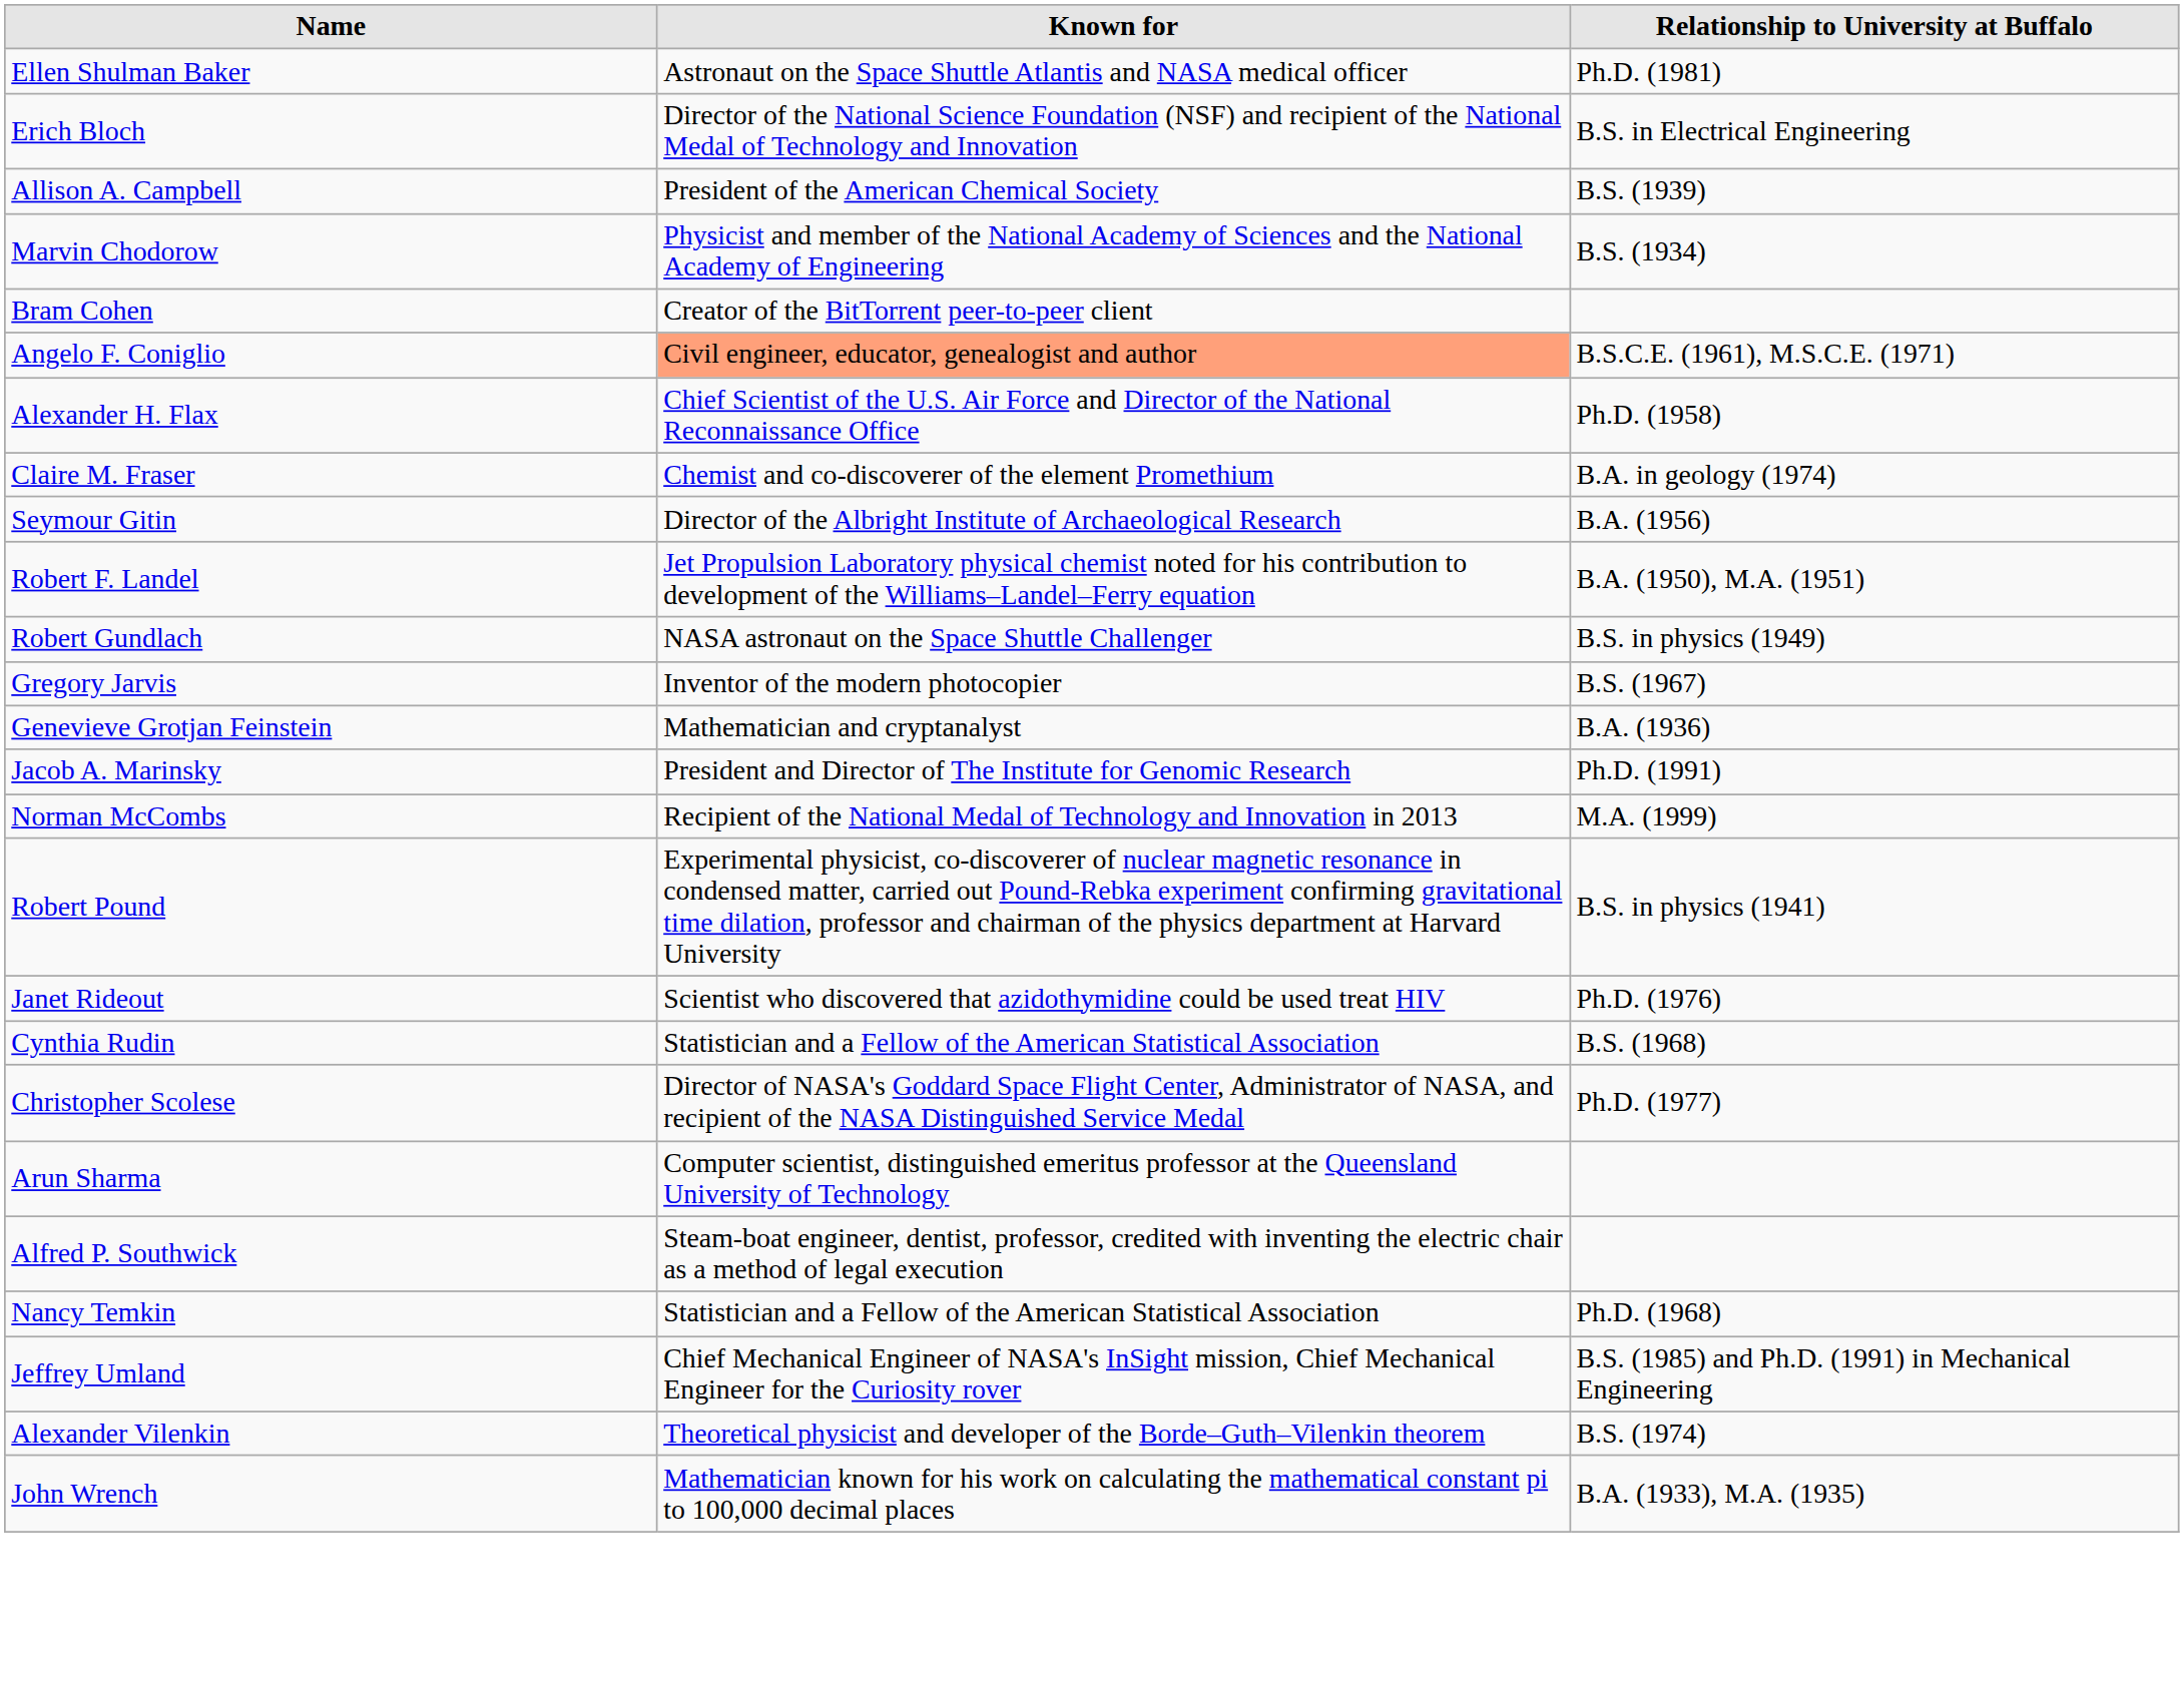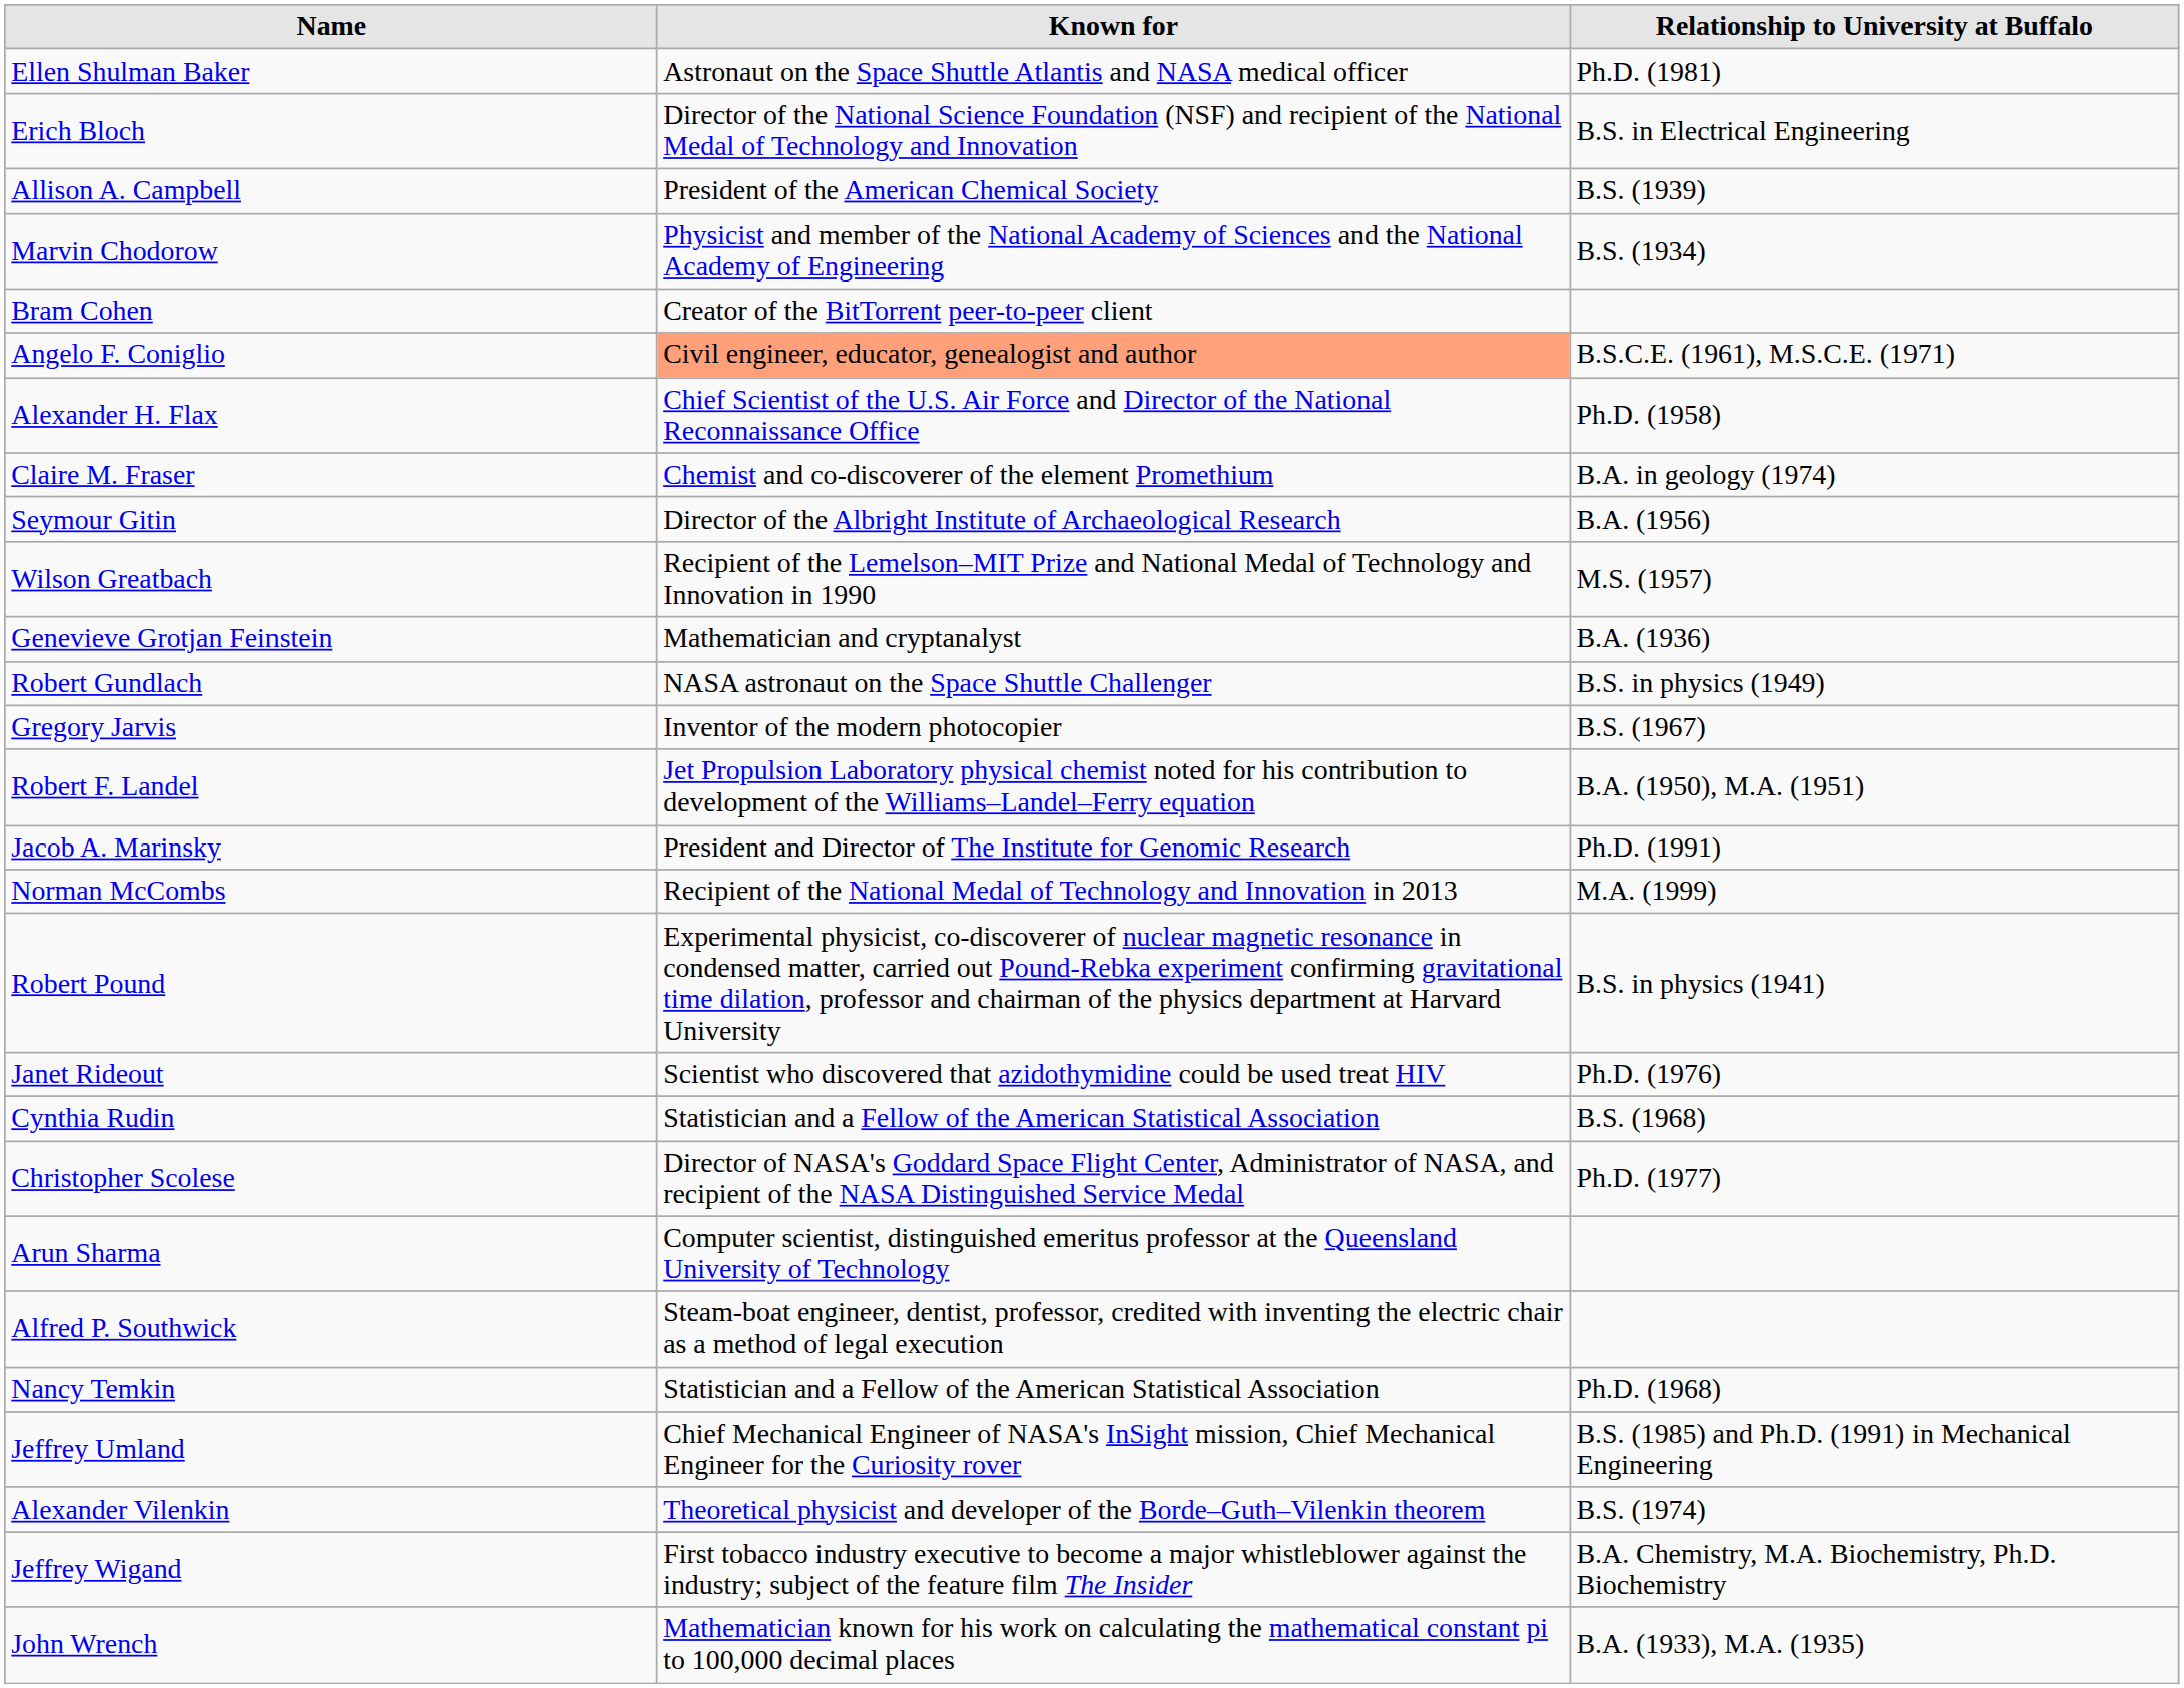+ row: Wilson Greatbach | Recipient of the Lemelson–MIT Prize and National Medal of Technology and Innovation in 1990 | M.S. (1957)
rows swapped: Genevieve Grotjan Feinstein <-> Robert F. Landel
+ row: Jeffrey Wigand | First tobacco industry executive to become a major whistleblower against the industry; subject of the feature film The Insider | B.A. Chemistry, M.A. Biochemistry, Ph.D. Biochemistry
